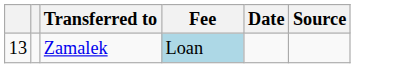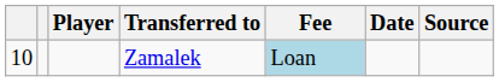+ column: Player
Zamalek | column 1: 13 -> 10
